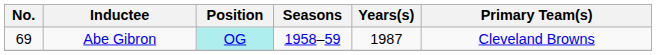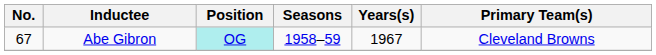Abe Gibron | No.: 69 -> 67
Abe Gibron | Years(s): 1987 -> 1967
